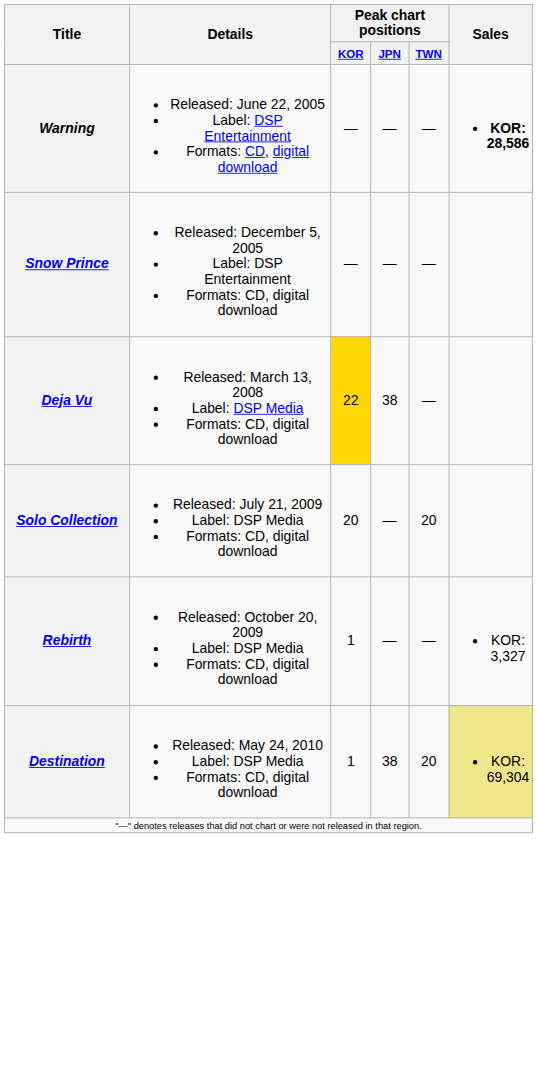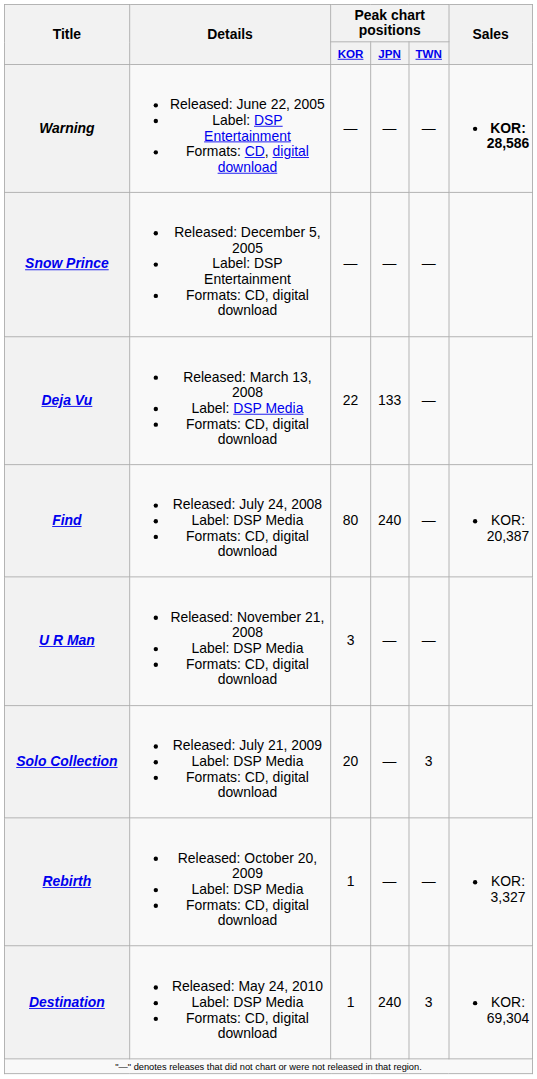Deja Vu | Peak chart positions / KOR: gold background -> no background
Deja Vu | Peak chart positions / JPN: 38 -> 133
+ row: Find | Released: July 24, 2008 Label: DSP Media Formats: CD, digital download | 80 | 240 | — | KOR: 20,387
+ row: U R Man | Released: November 21, 2008 Label: DSP Media Formats: CD, digital download | 3 | — | —
Solo Collection | Peak chart positions / TWN: 20 -> 3
Destination | Peak chart positions / JPN: 38 -> 240
Destination | Peak chart positions / TWN: 20 -> 3
Destination | Sales: khaki background -> no background
